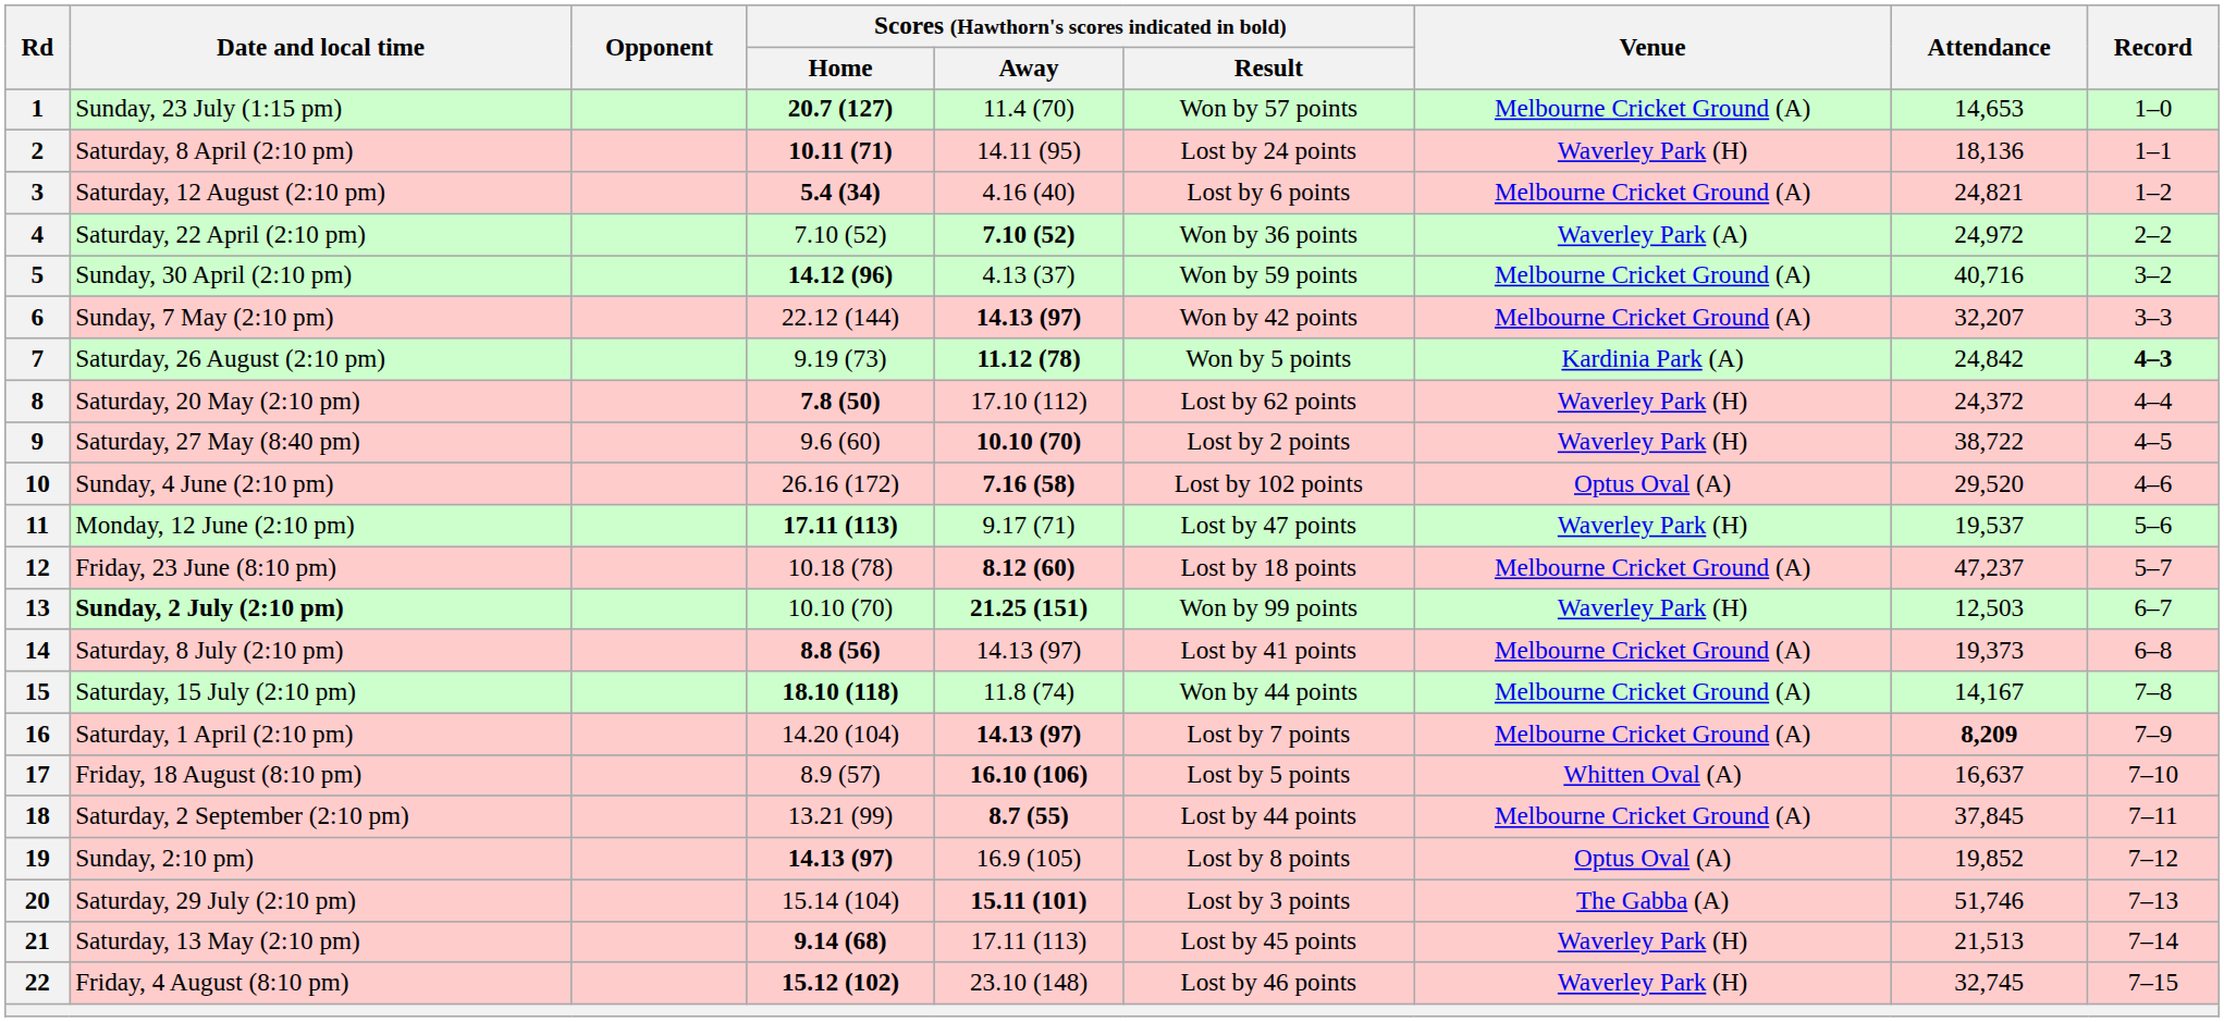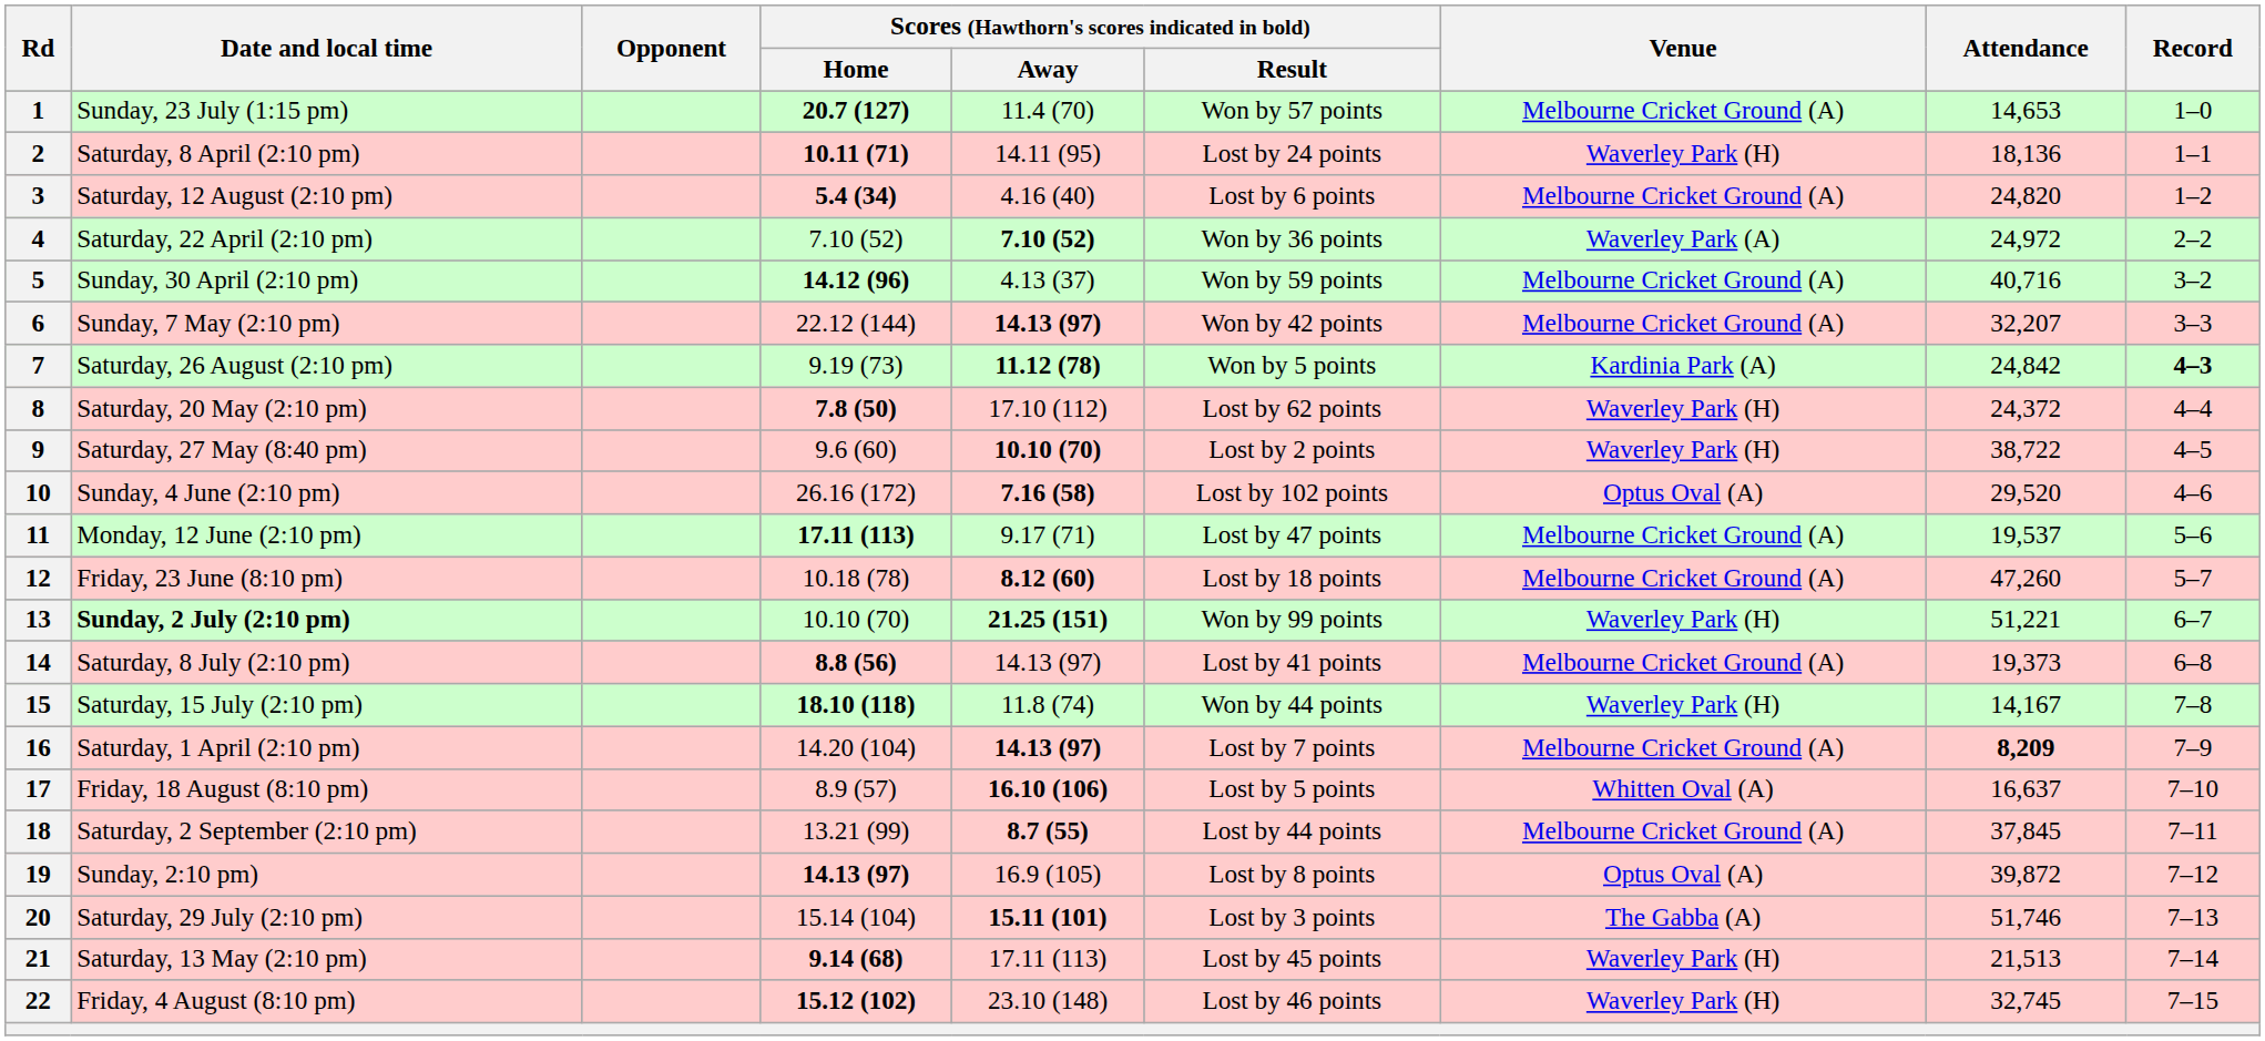3 | Attendance: 24,821 -> 24,820
11 | Venue: Waverley Park (H) -> Melbourne Cricket Ground (A)
12 | Attendance: 47,237 -> 47,260
13 | Attendance: 12,503 -> 51,221
15 | Venue: Melbourne Cricket Ground (A) -> Waverley Park (H)
19 | Attendance: 19,852 -> 39,872
